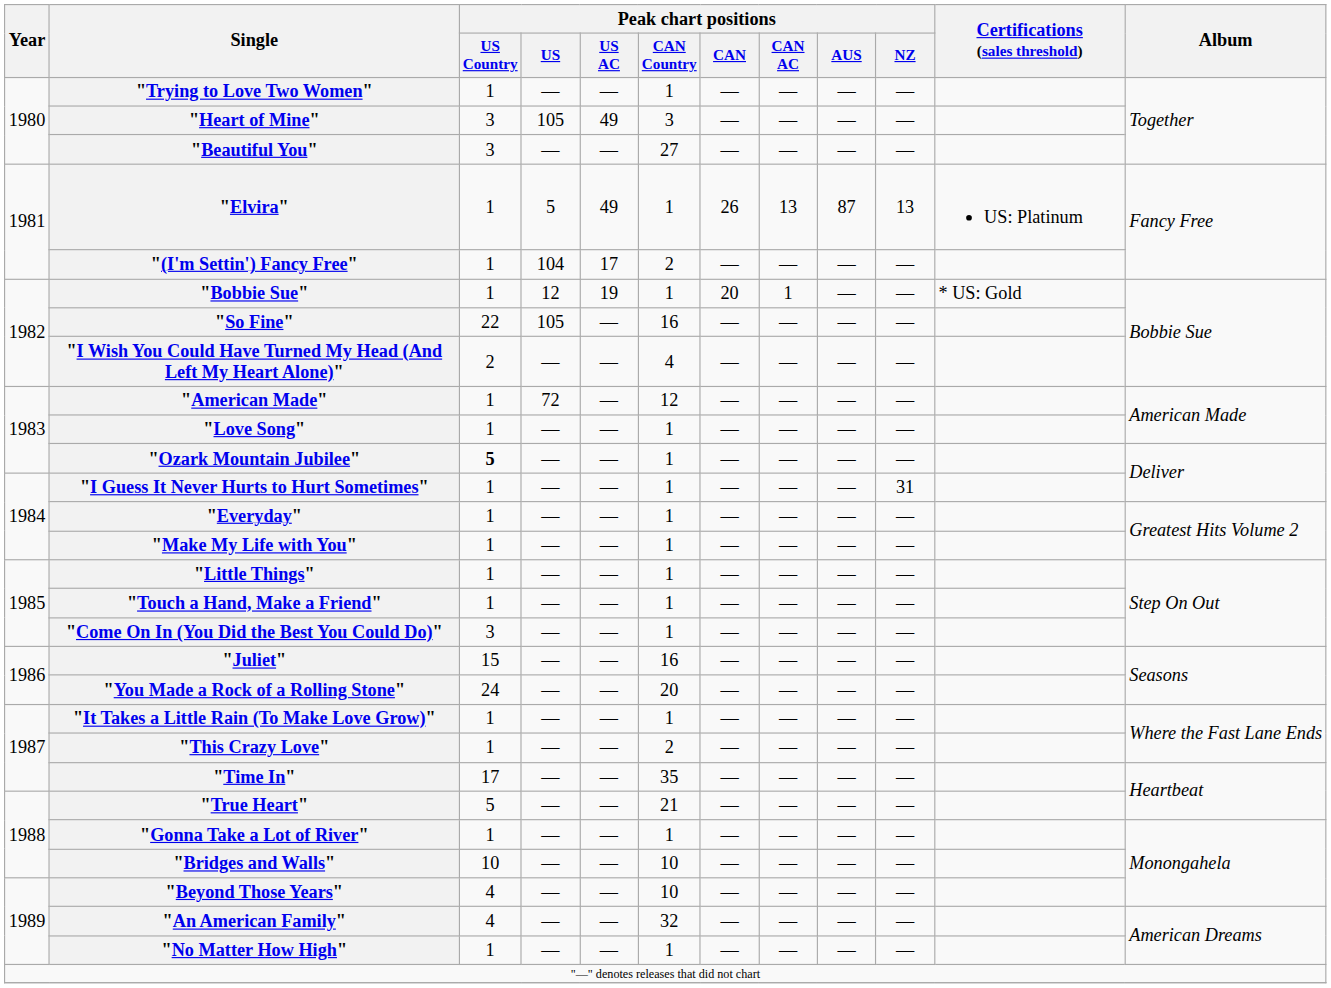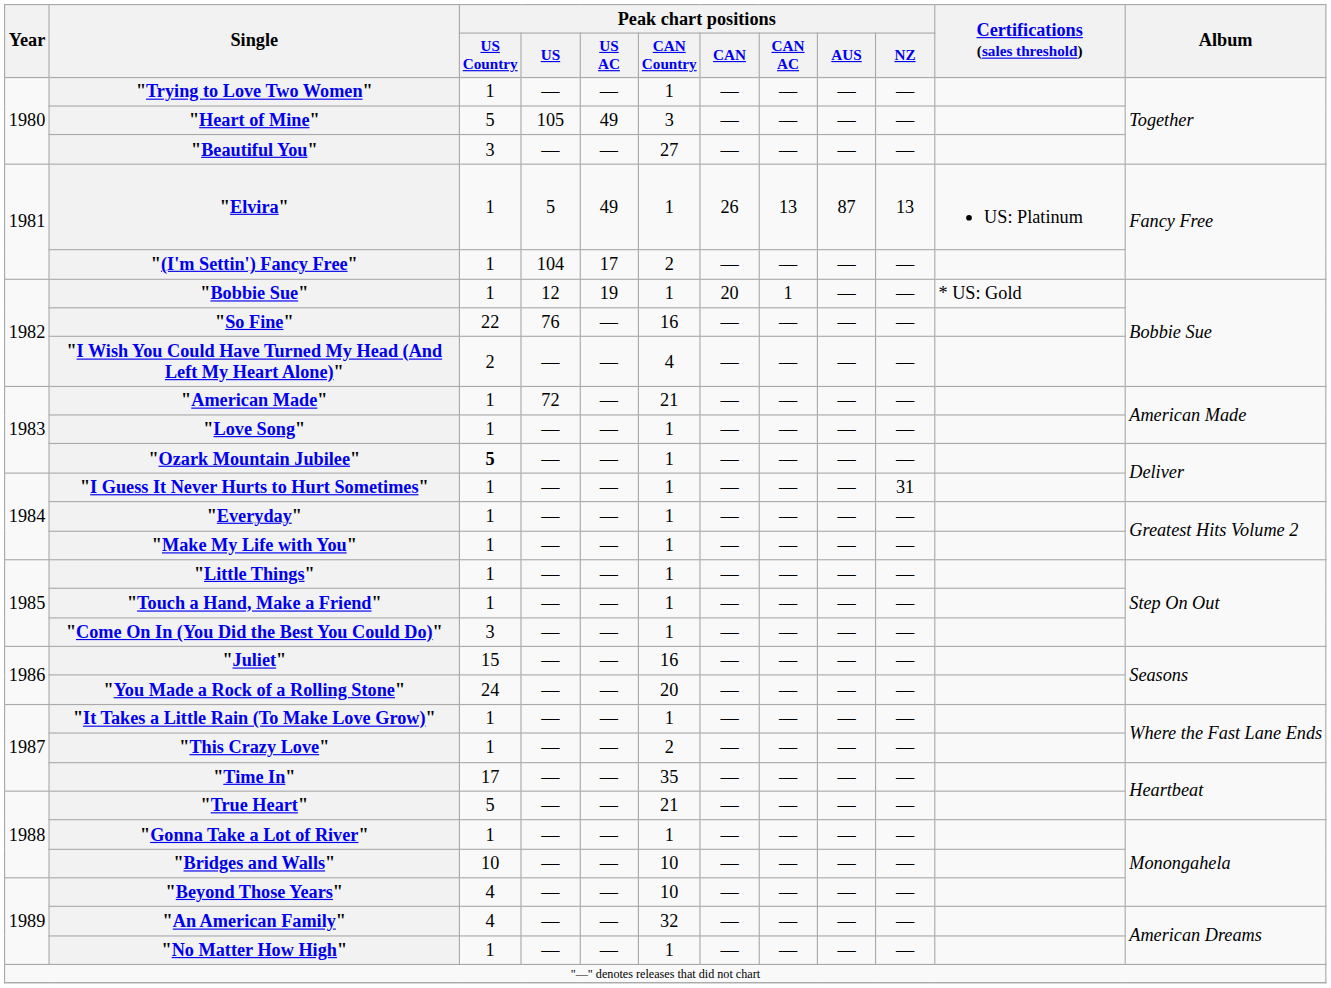"Heart of Mine" | Peak chart positions / US Country: 3 -> 5
"So Fine" | Peak chart positions / US: 105 -> 76
"American Made" | Peak chart positions / CAN Country: 12 -> 21
